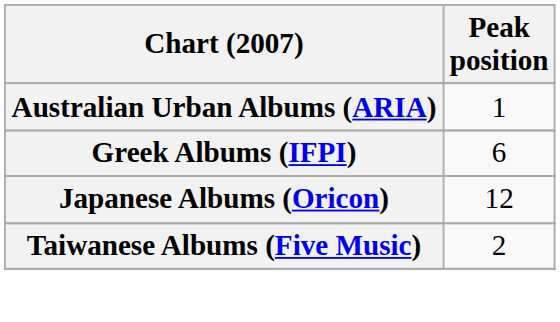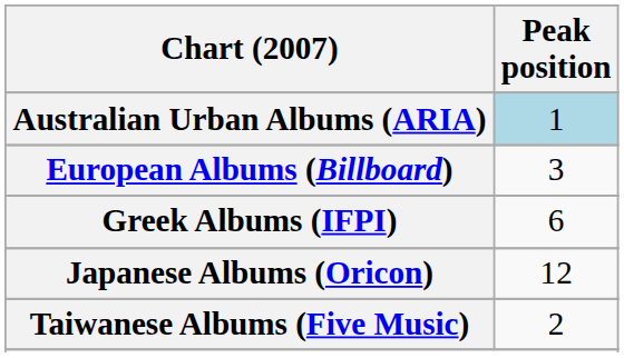Australian Urban Albums (ARIA) | Peak position: no background -> lightblue background
+ row: European Albums (Billboard) | 3
